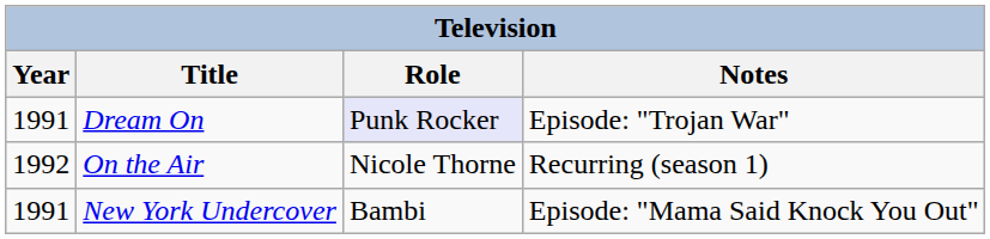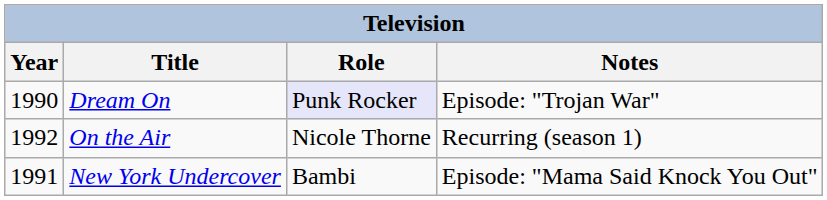Dream On | Year: 1991 -> 1990
